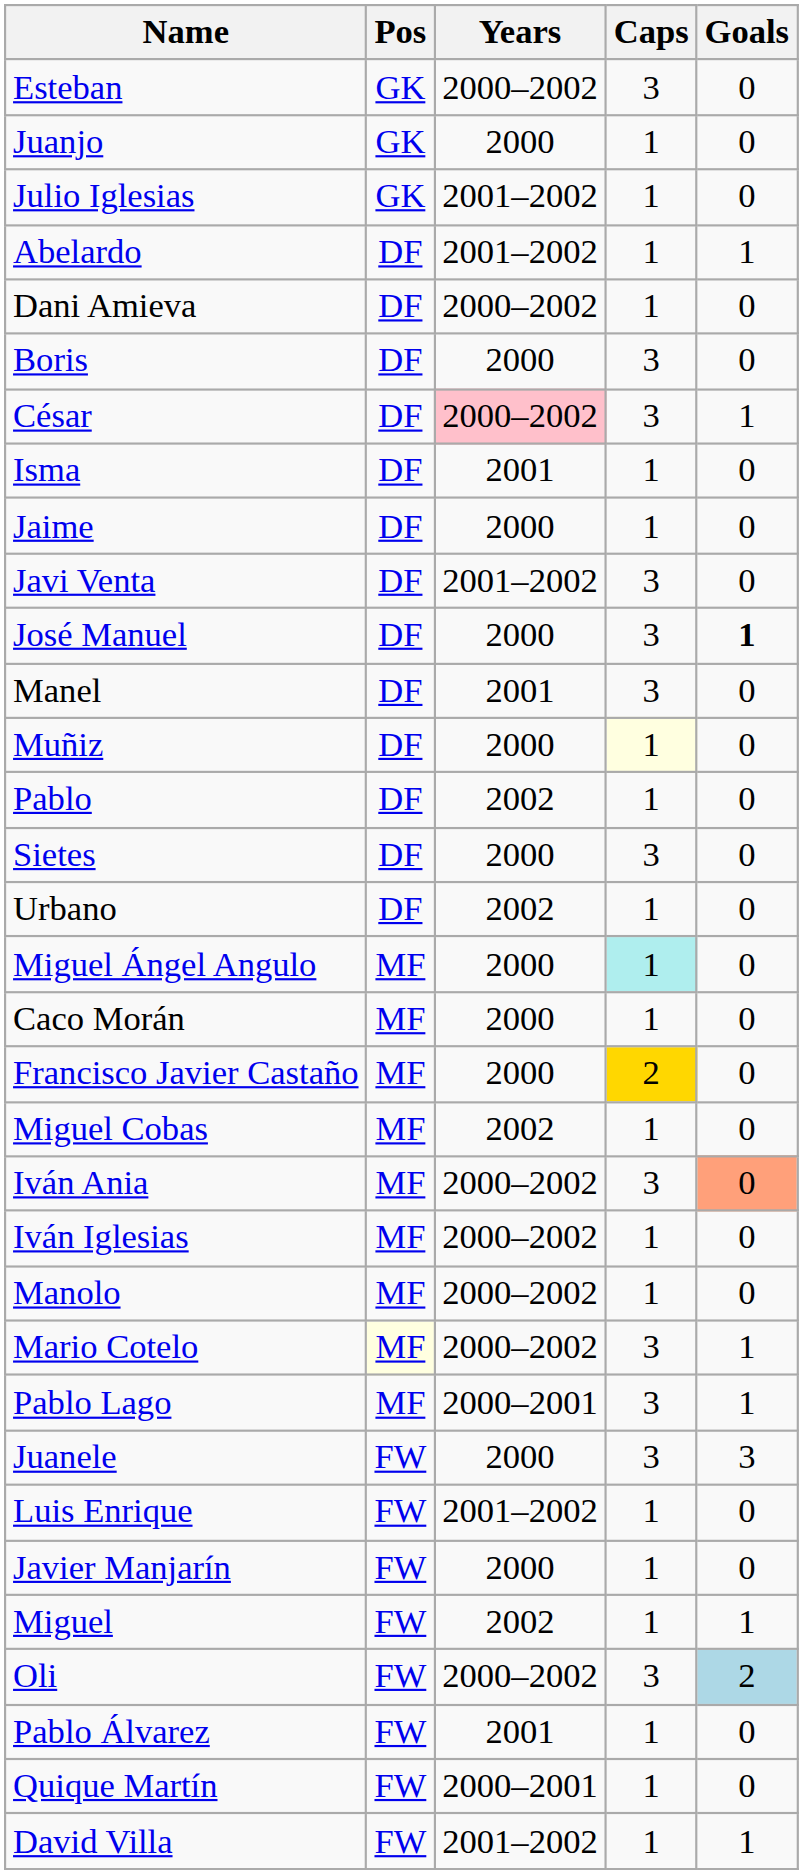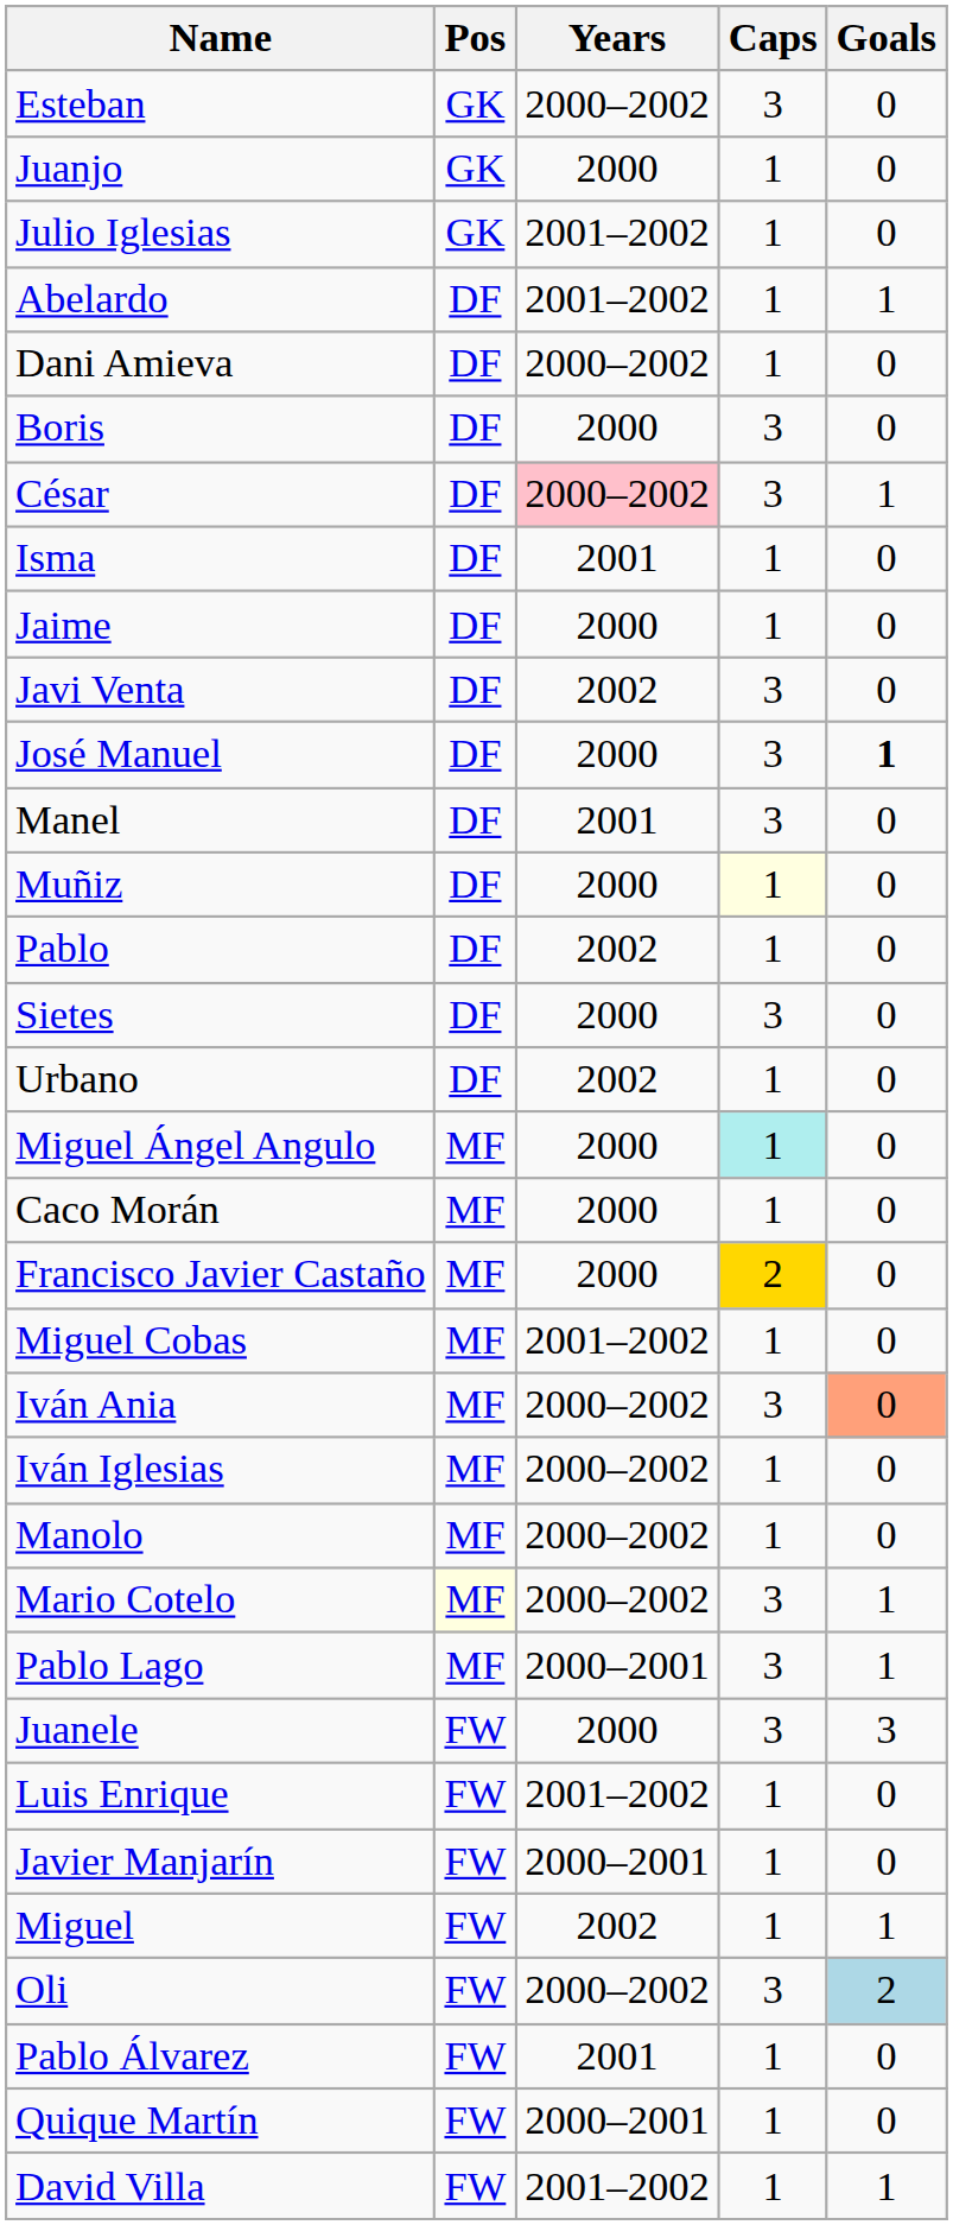Javi Venta | Years: 2001–2002 -> 2002
Miguel Cobas | Years: 2002 -> 2001–2002
Javier Manjarín | Years: 2000 -> 2000–2001
